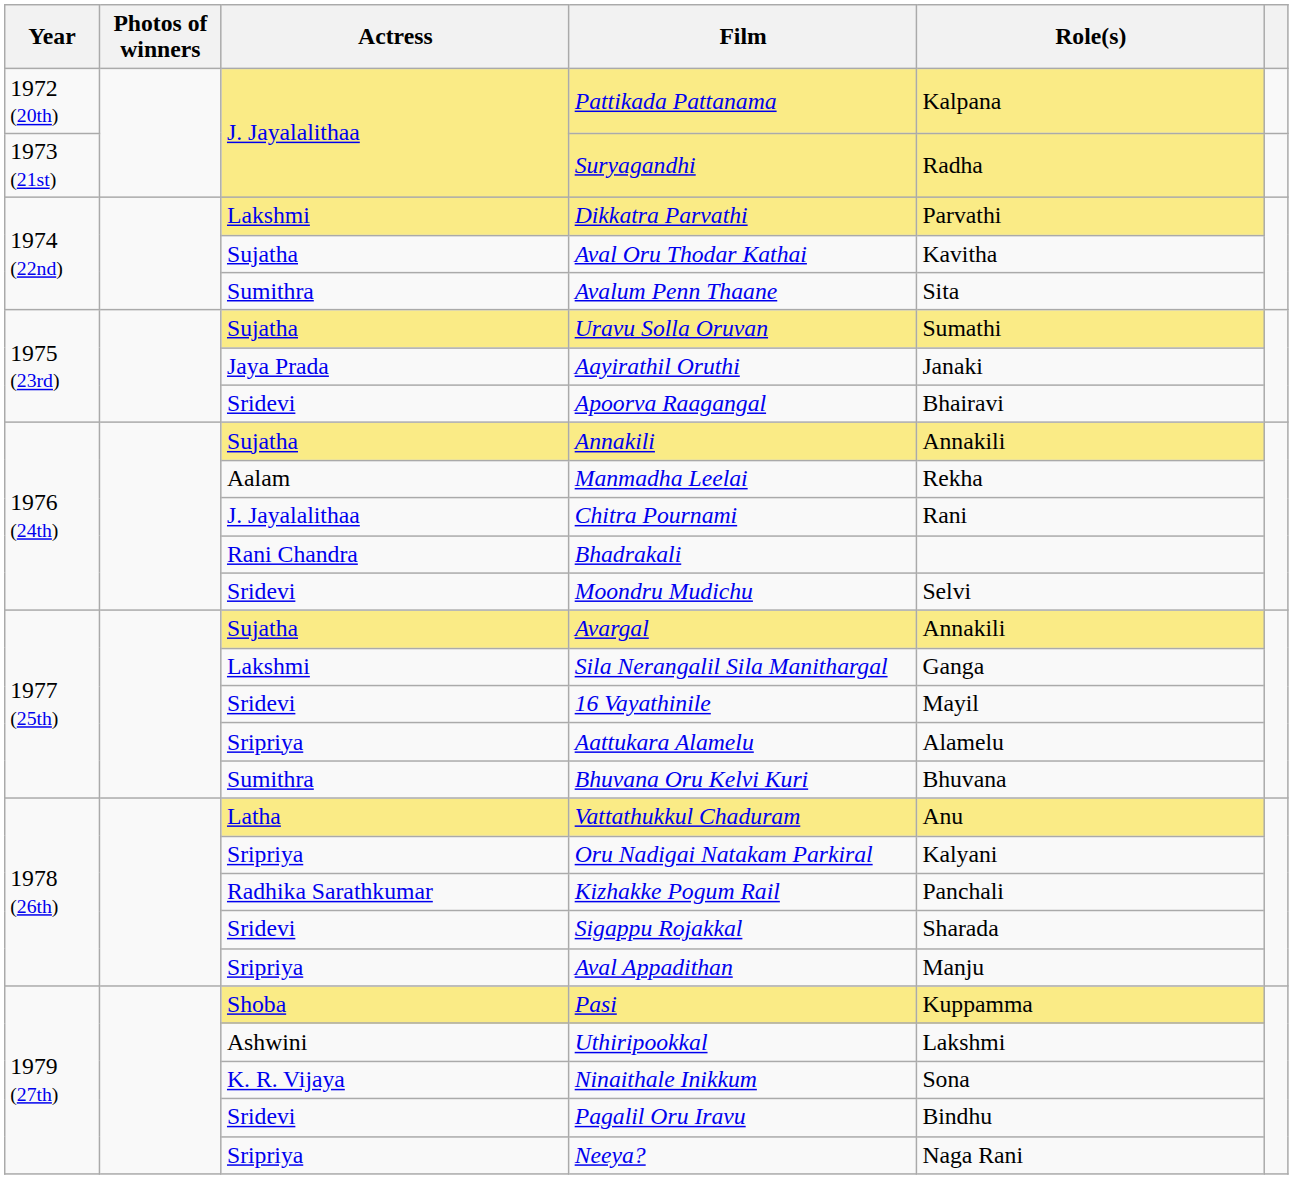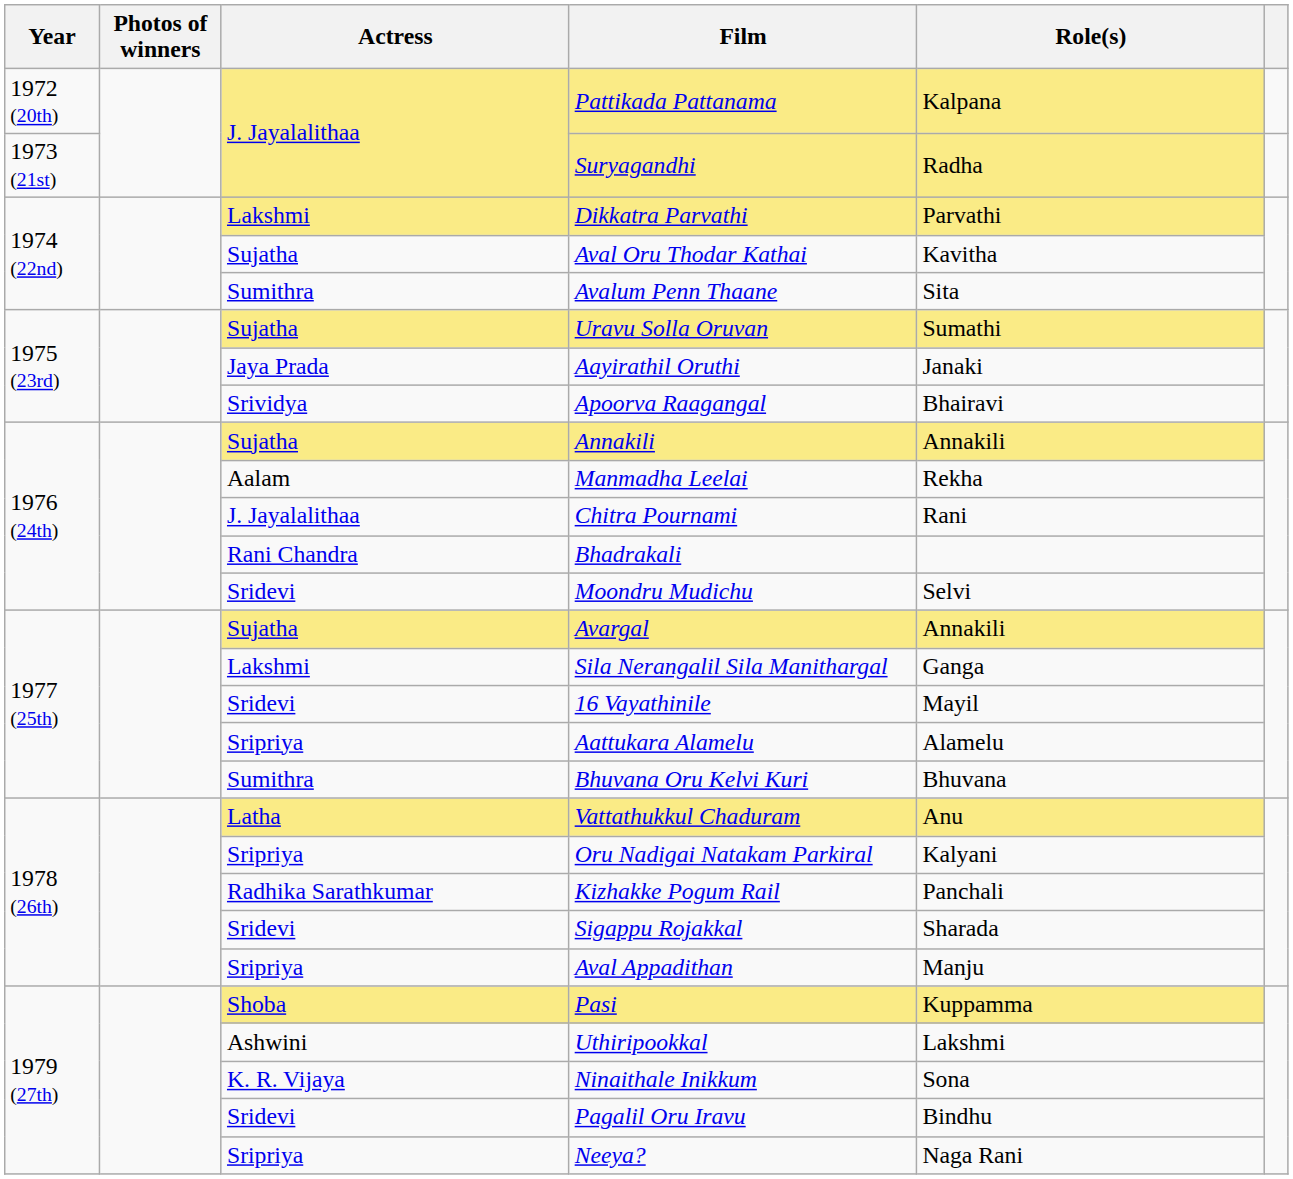Apoorva Raagangal | Actress: Sridevi -> Srividya
